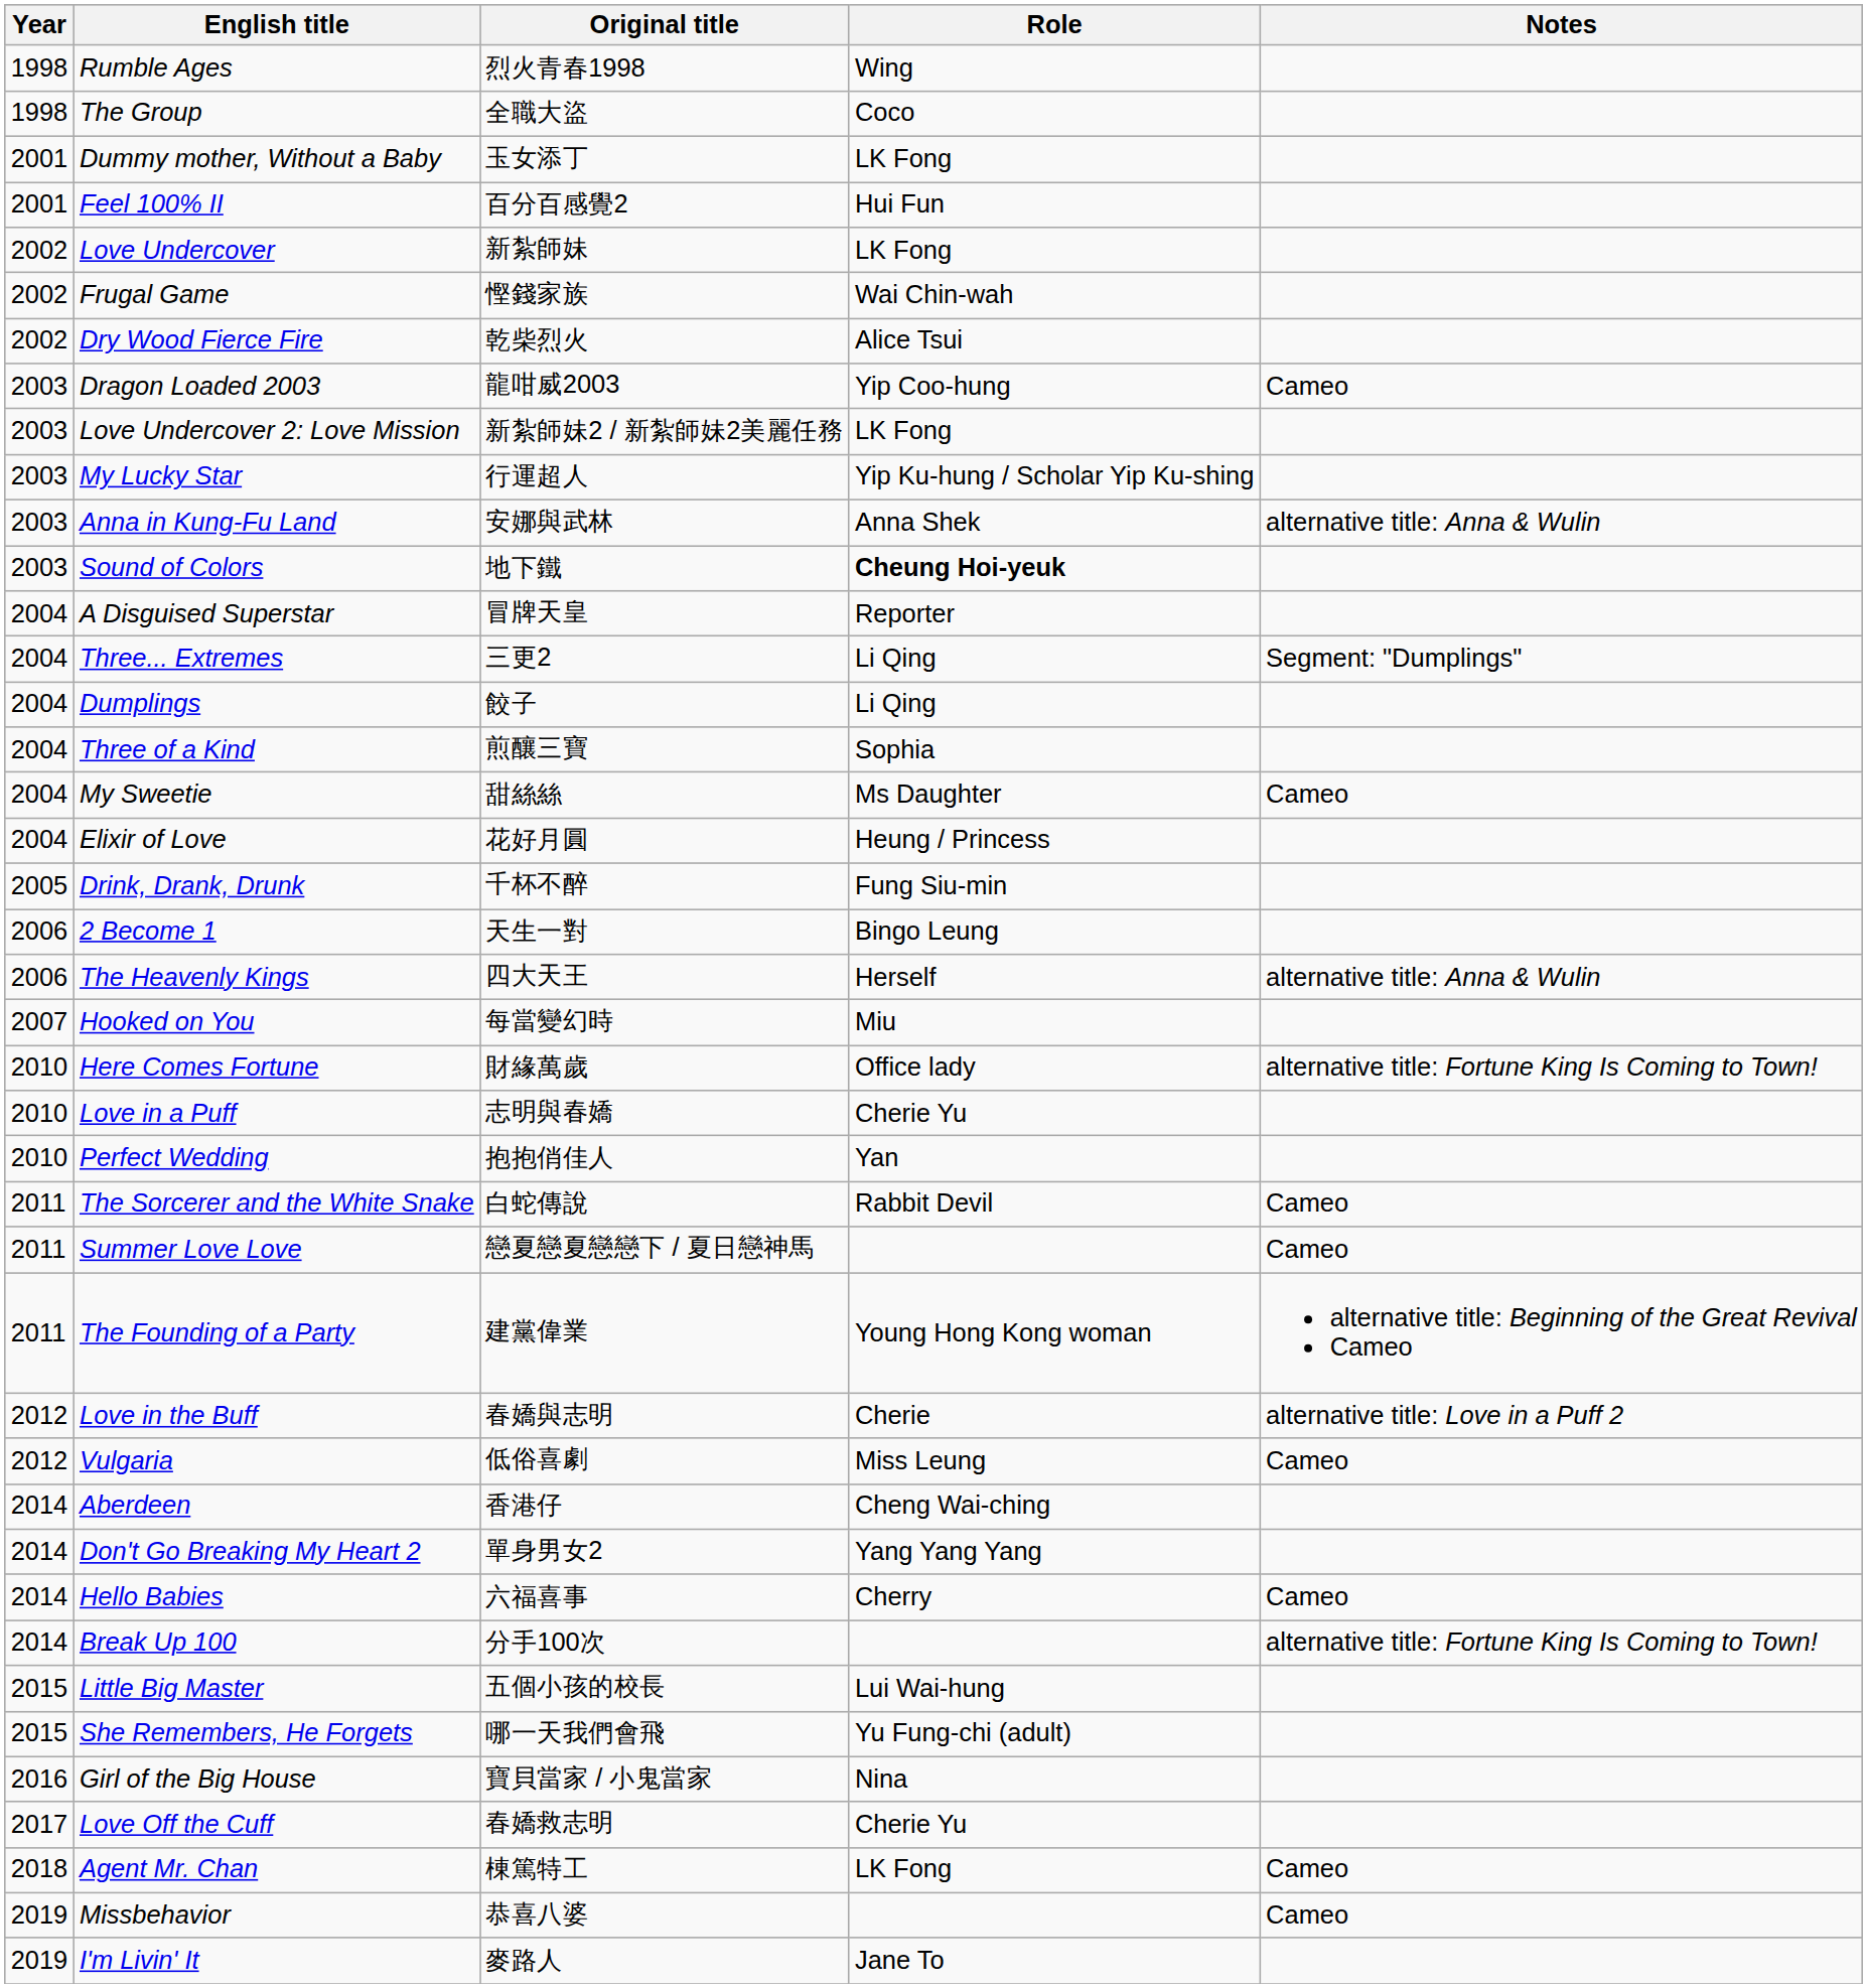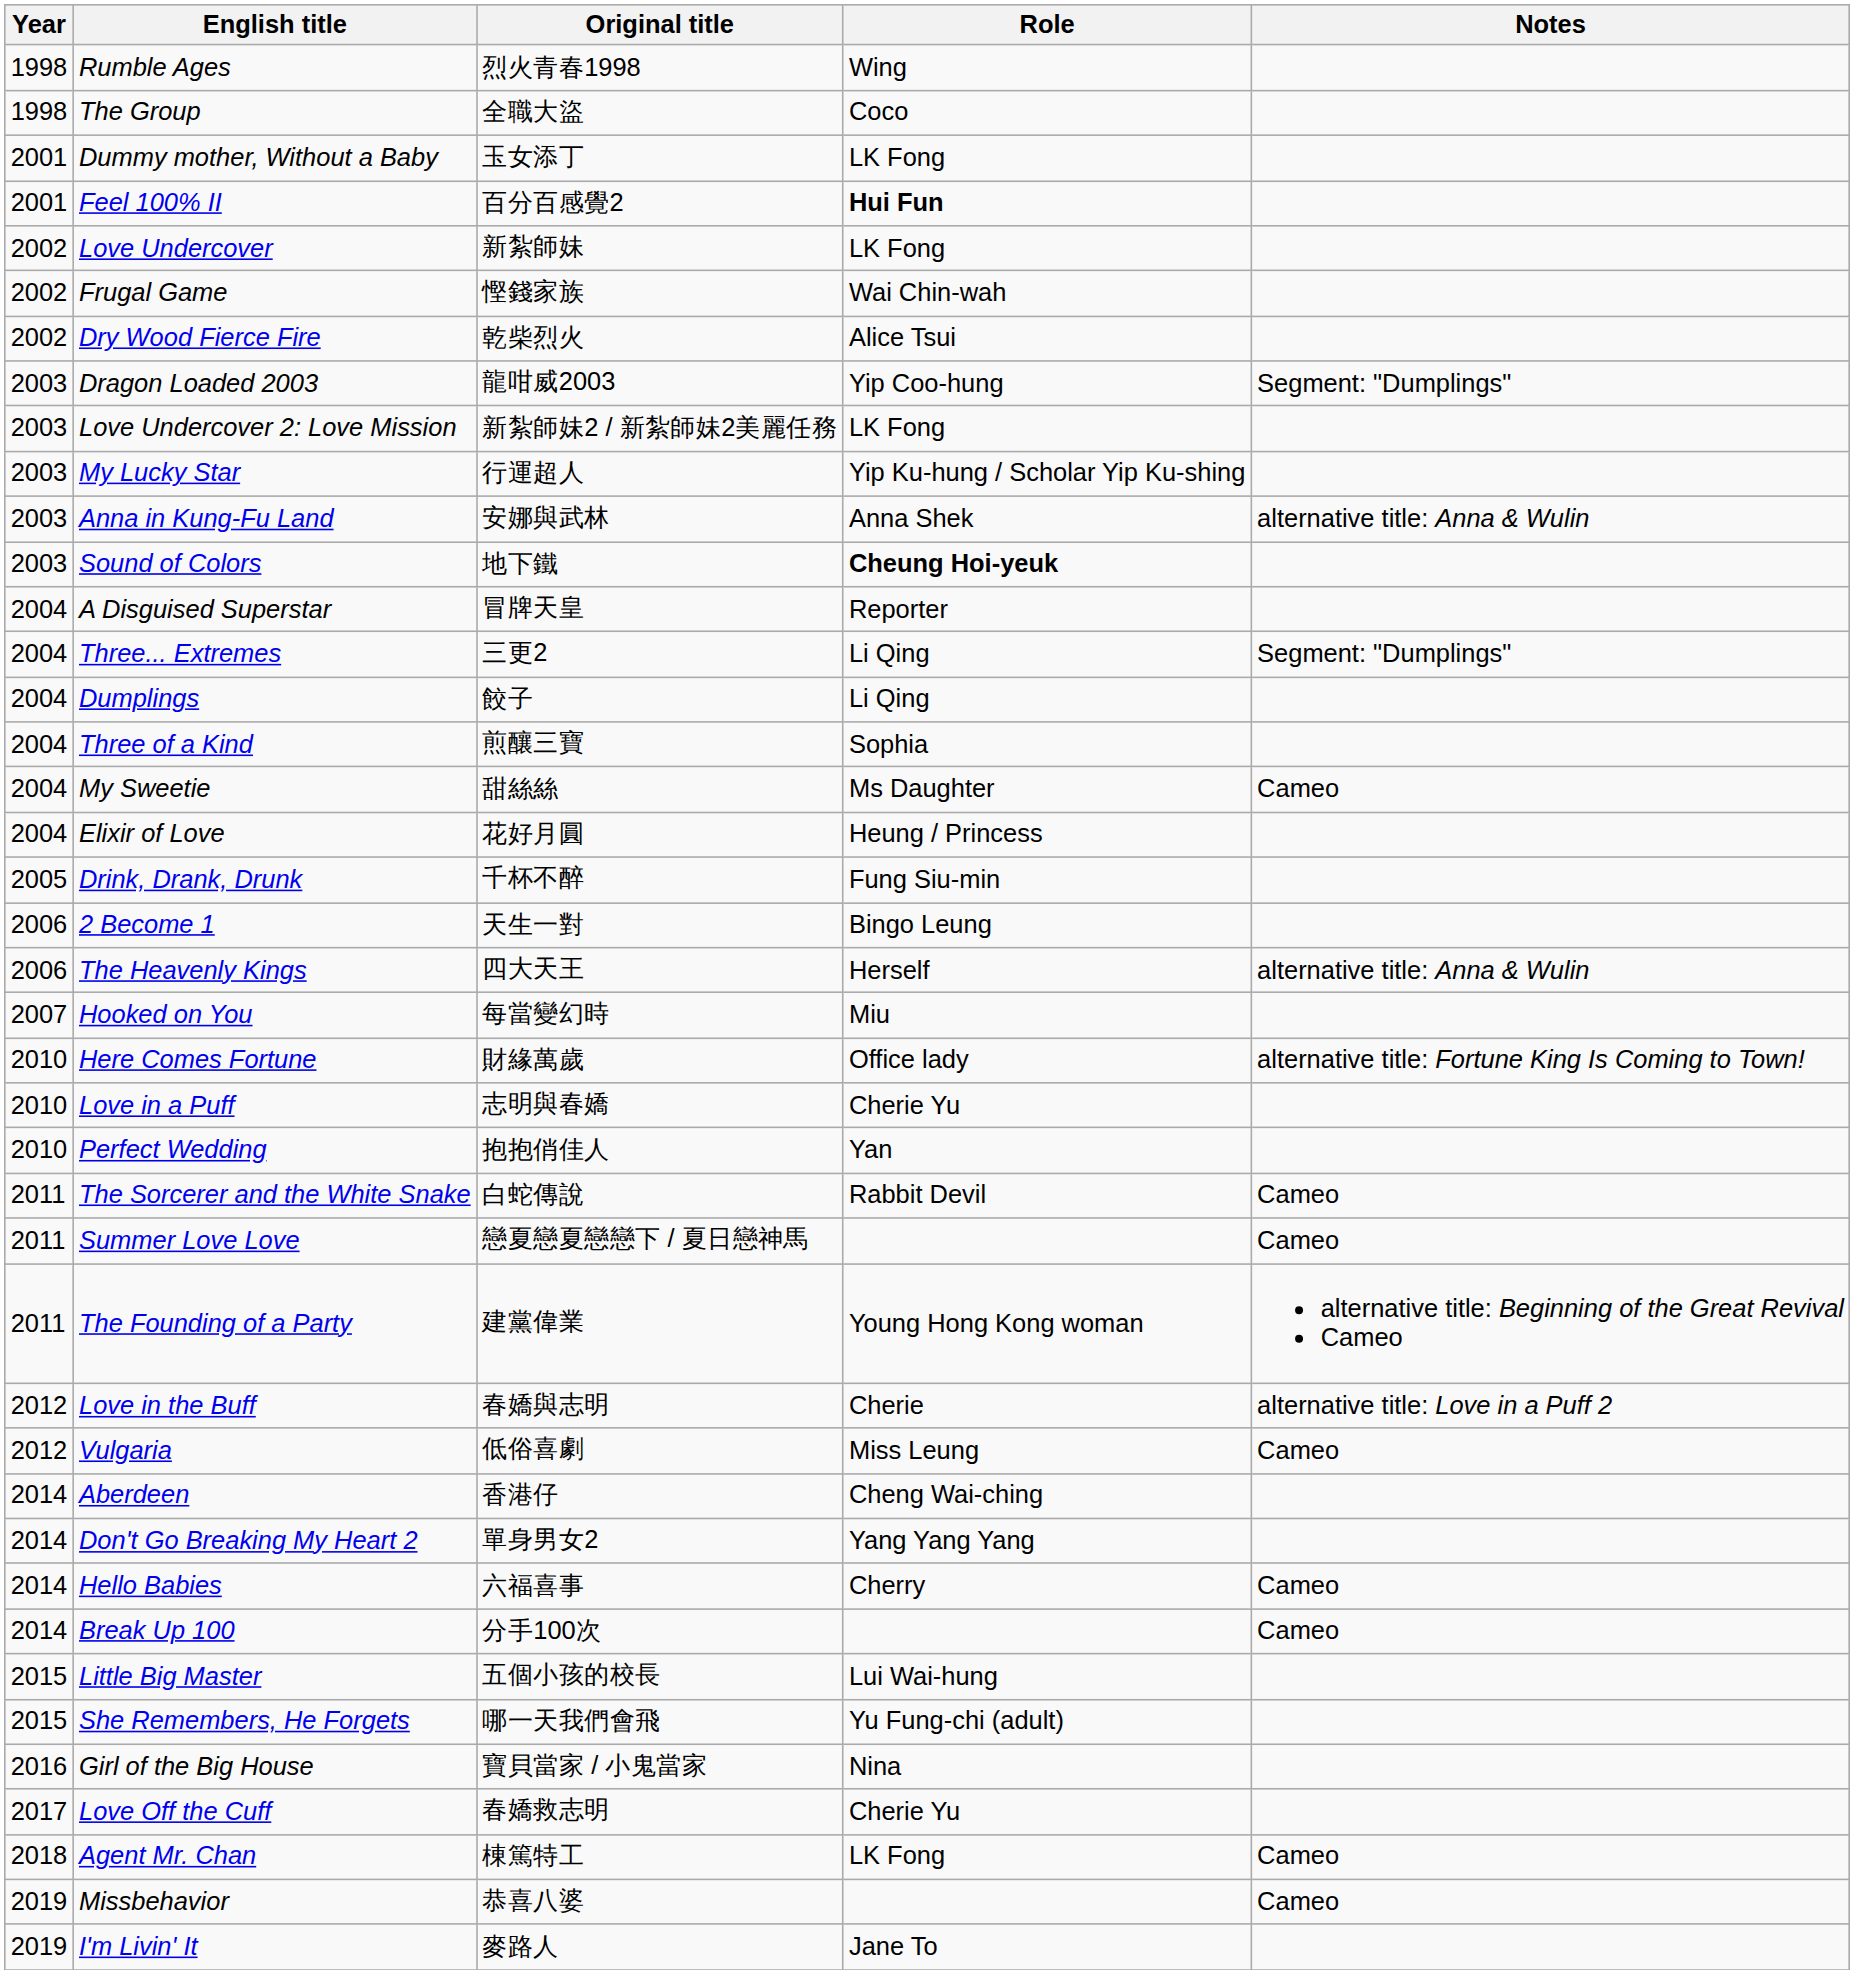Feel 100% II | Role: normal -> bold
Dragon Loaded 2003 | Notes: Cameo -> Segment: "Dumplings"
Break Up 100 | Notes: alternative title: Fortune King Is Coming to Town! -> Cameo
